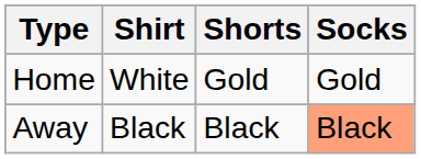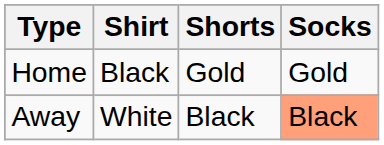Home | Shirt: White -> Black
Away | Shirt: Black -> White
